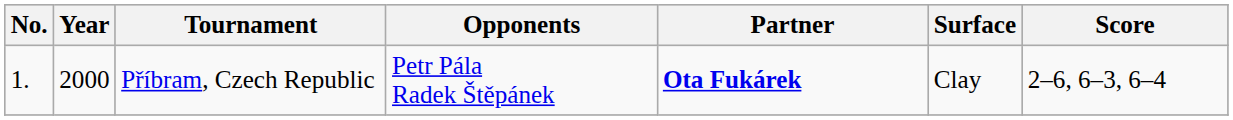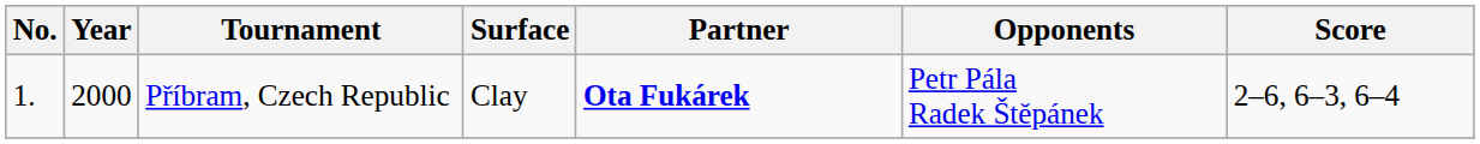columns swapped: Surface <-> Opponents
